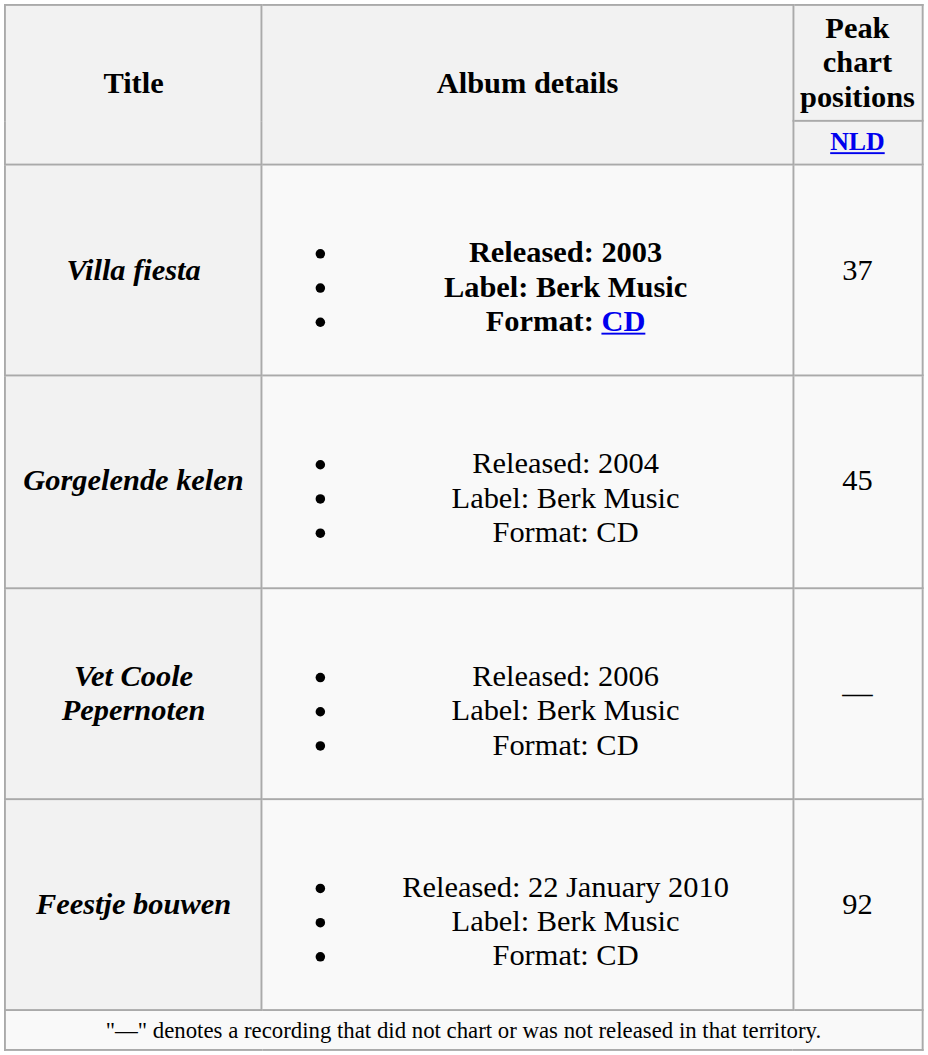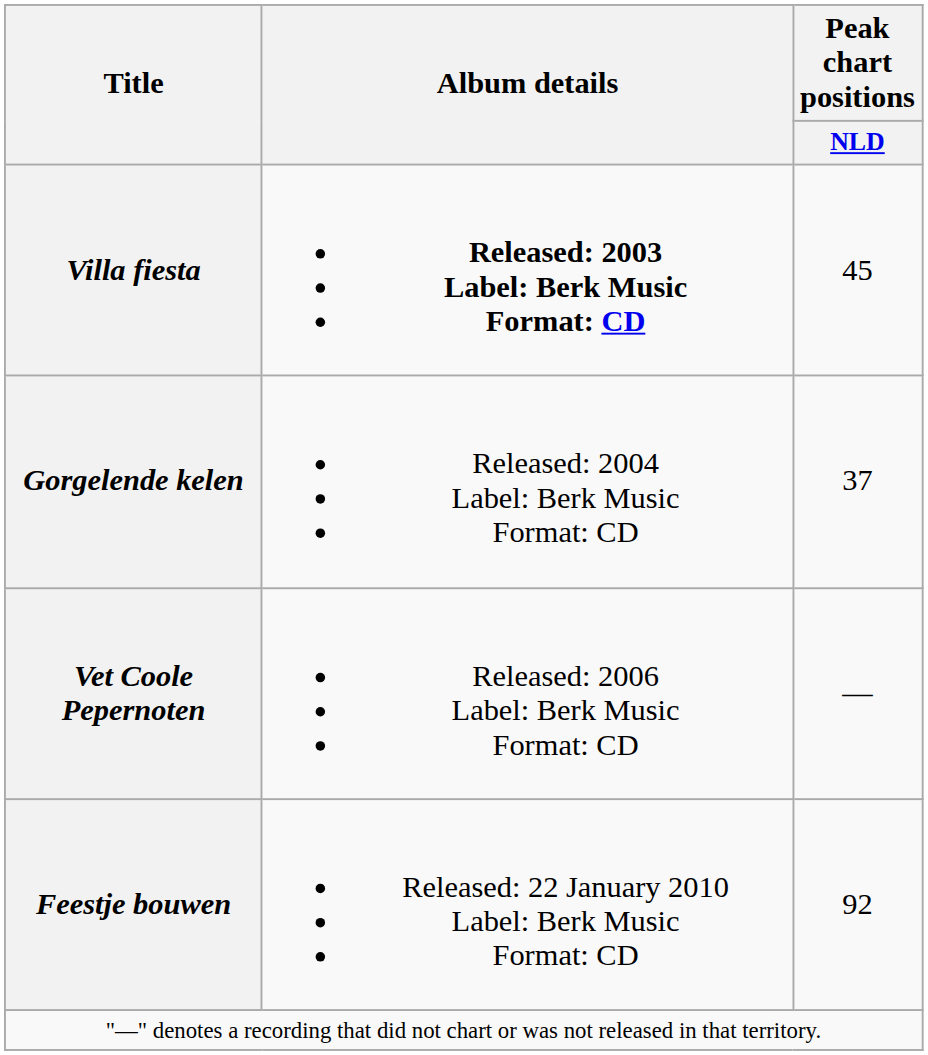Villa fiesta | Peak chart positions / NLD: 37 -> 45
Gorgelende kelen | Peak chart positions / NLD: 45 -> 37
